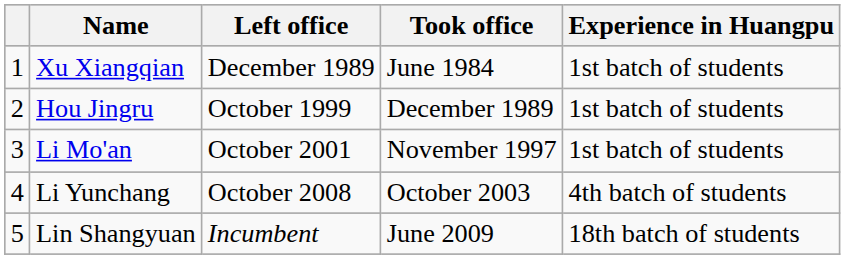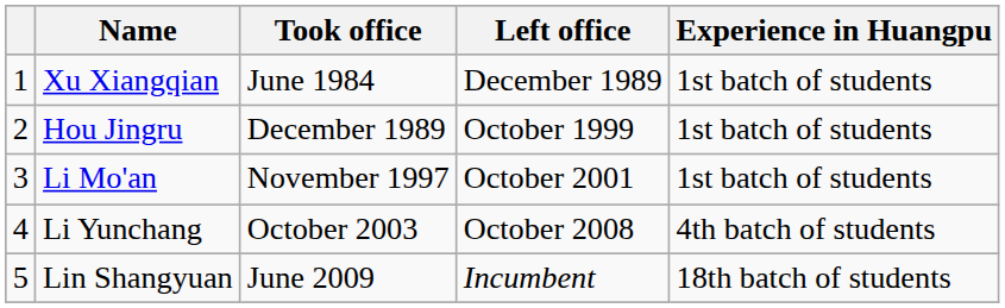columns swapped: Took office <-> Left office
